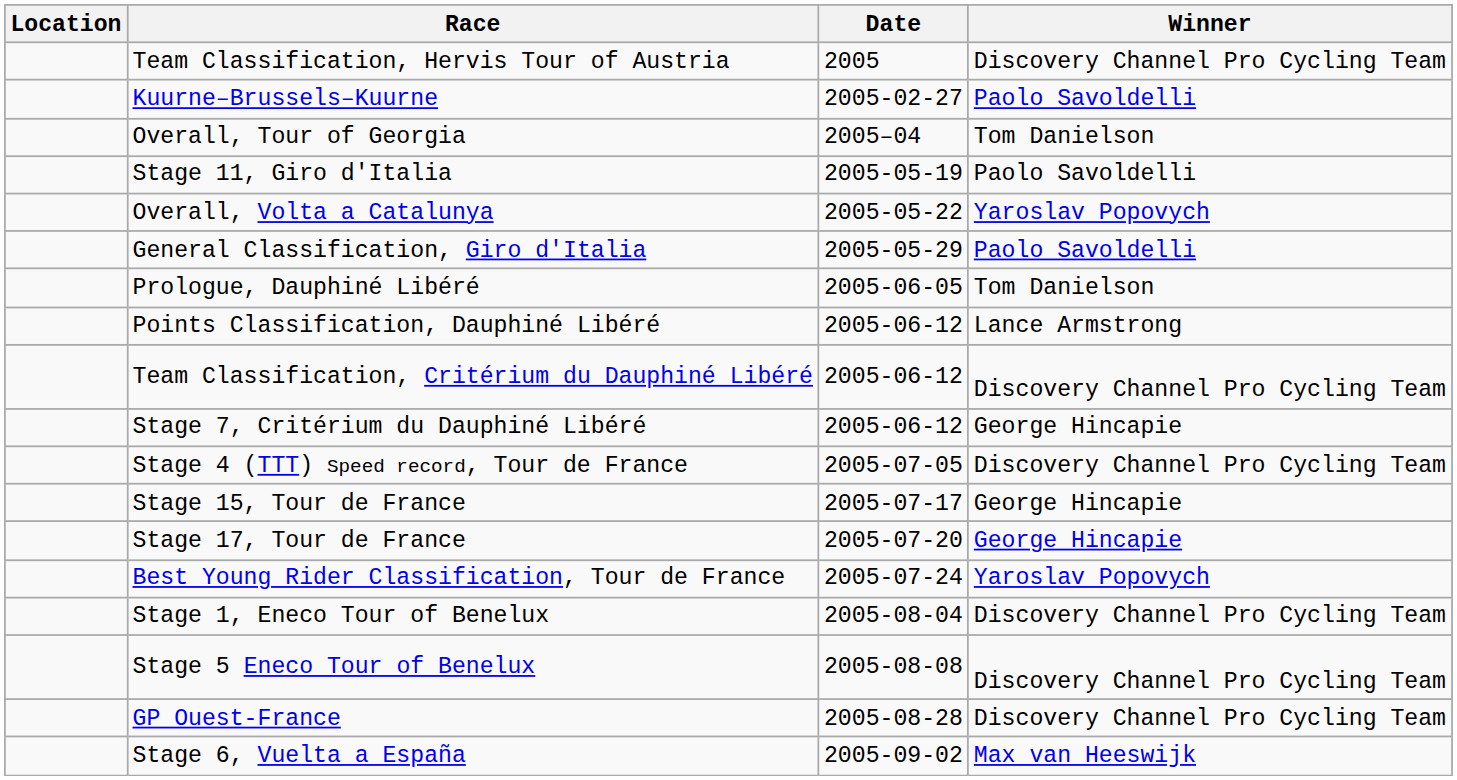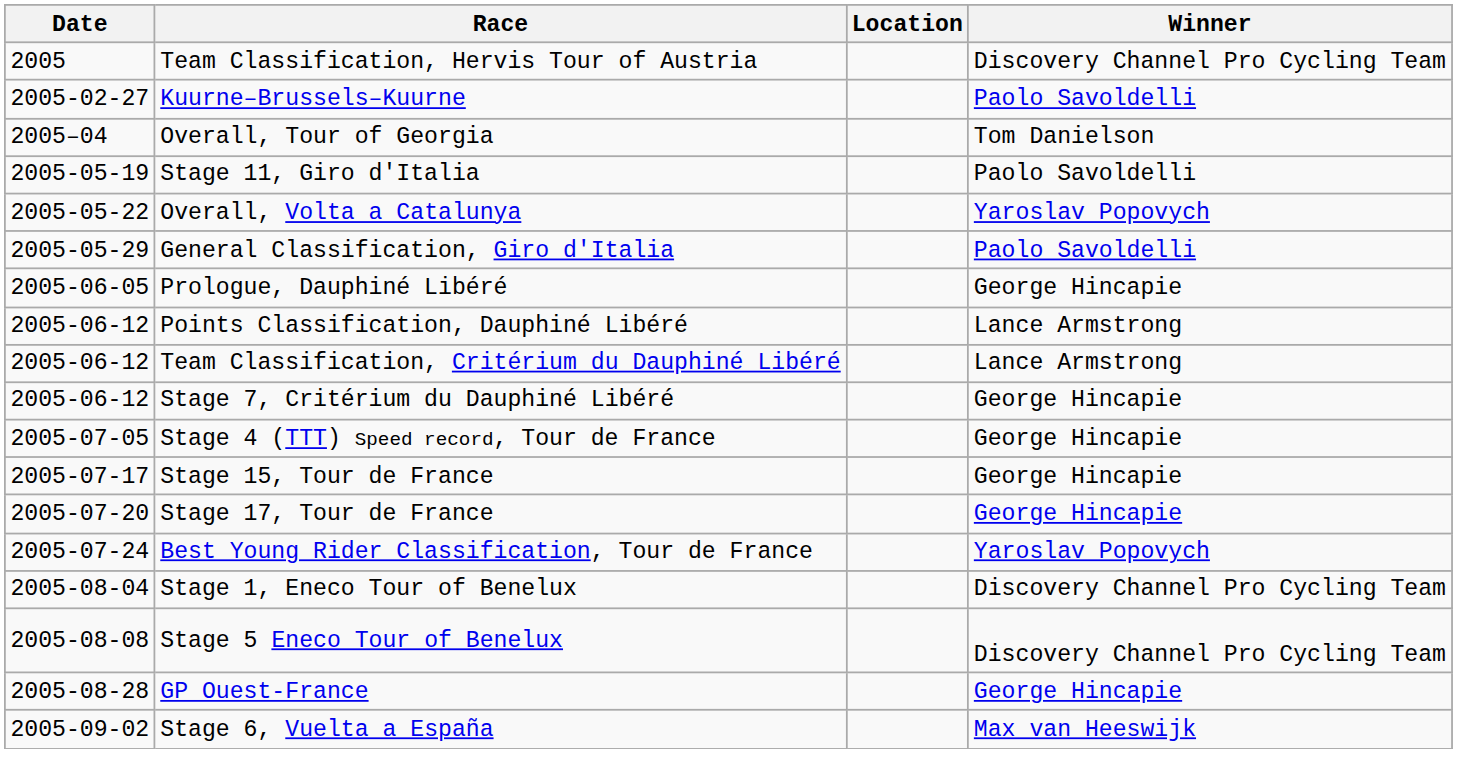columns swapped: Date <-> Location
Prologue, Dauphiné Libéré | Winner: Tom Danielson -> George Hincapie
Team Classification, Critérium du Dauphiné Libéré | Winner: Discovery Channel Pro Cycling Team -> Lance Armstrong
Stage 4 (TTT) Speed record, Tour de France | Winner: Discovery Channel Pro Cycling Team -> George Hincapie
GP Ouest-France | Winner: Discovery Channel Pro Cycling Team -> George Hincapie
